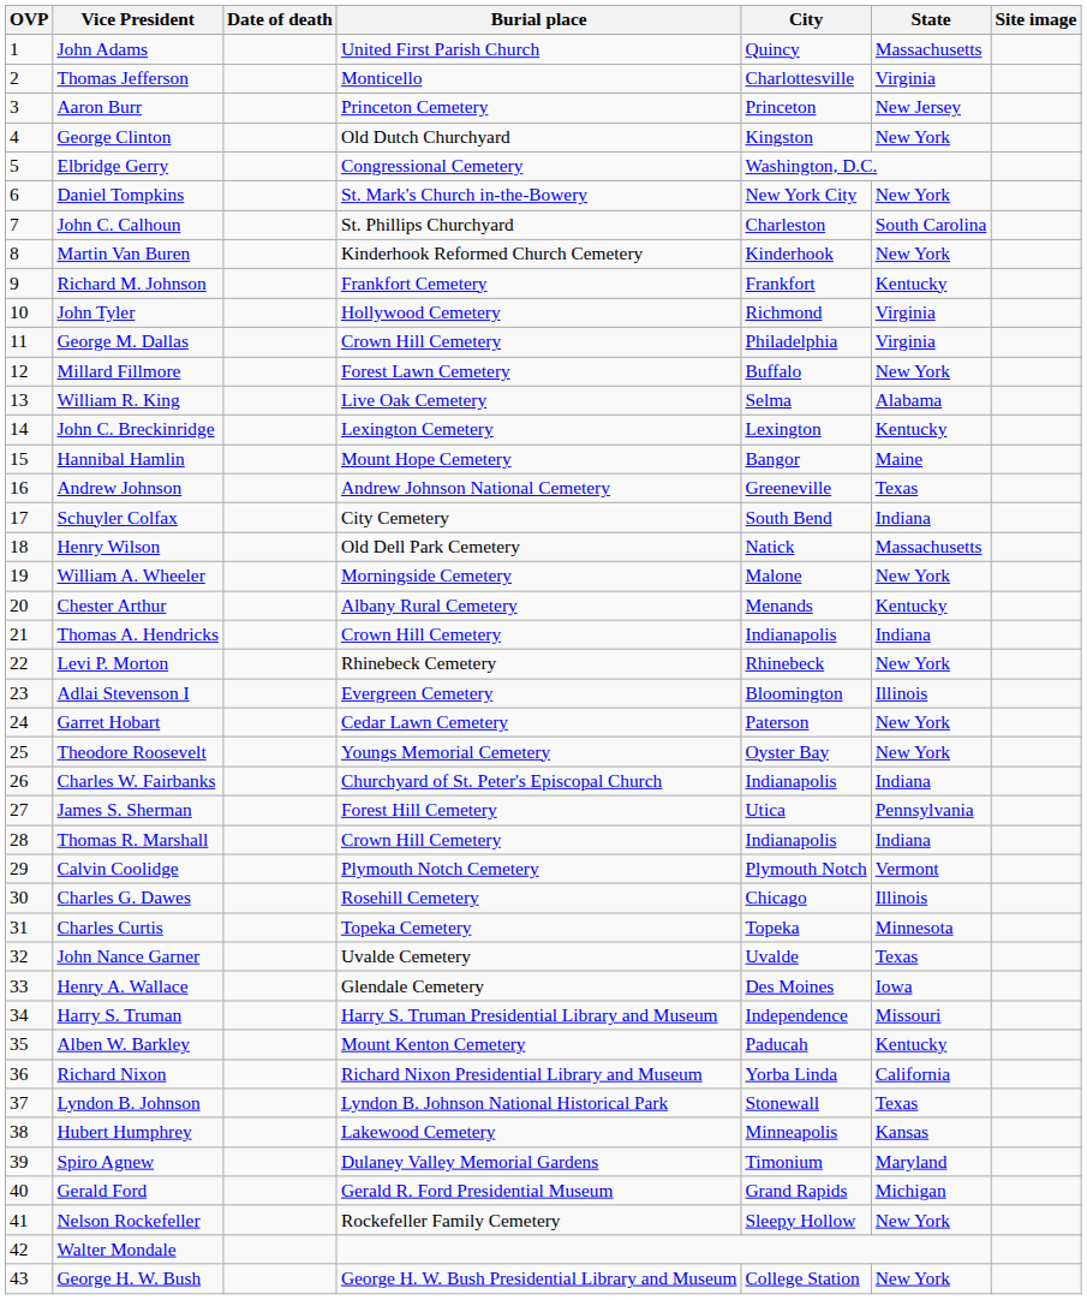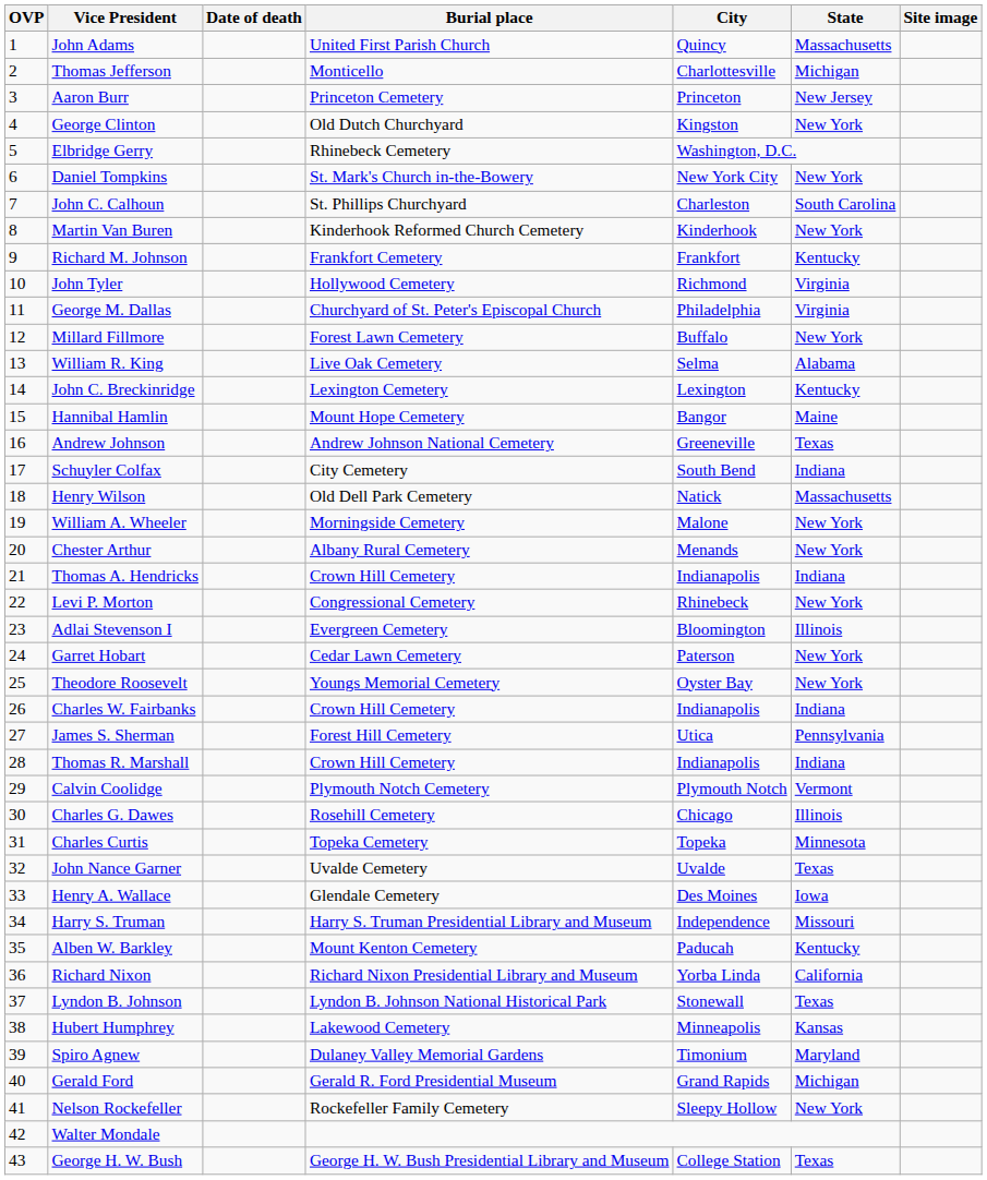Thomas Jefferson | State: Virginia -> Michigan
Elbridge Gerry | Burial place: Congressional Cemetery -> Rhinebeck Cemetery
George M. Dallas | Burial place: Crown Hill Cemetery -> Churchyard of St. Peter's Episcopal Church
Chester Arthur | State: Kentucky -> New York
Levi P. Morton | Burial place: Rhinebeck Cemetery -> Congressional Cemetery
Charles W. Fairbanks | Burial place: Churchyard of St. Peter's Episcopal Church -> Crown Hill Cemetery
George H. W. Bush | State: New York -> Texas
